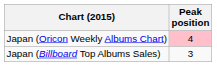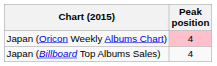Japan (Billboard Top Albums Sales) | Peak position: 3 -> 4
